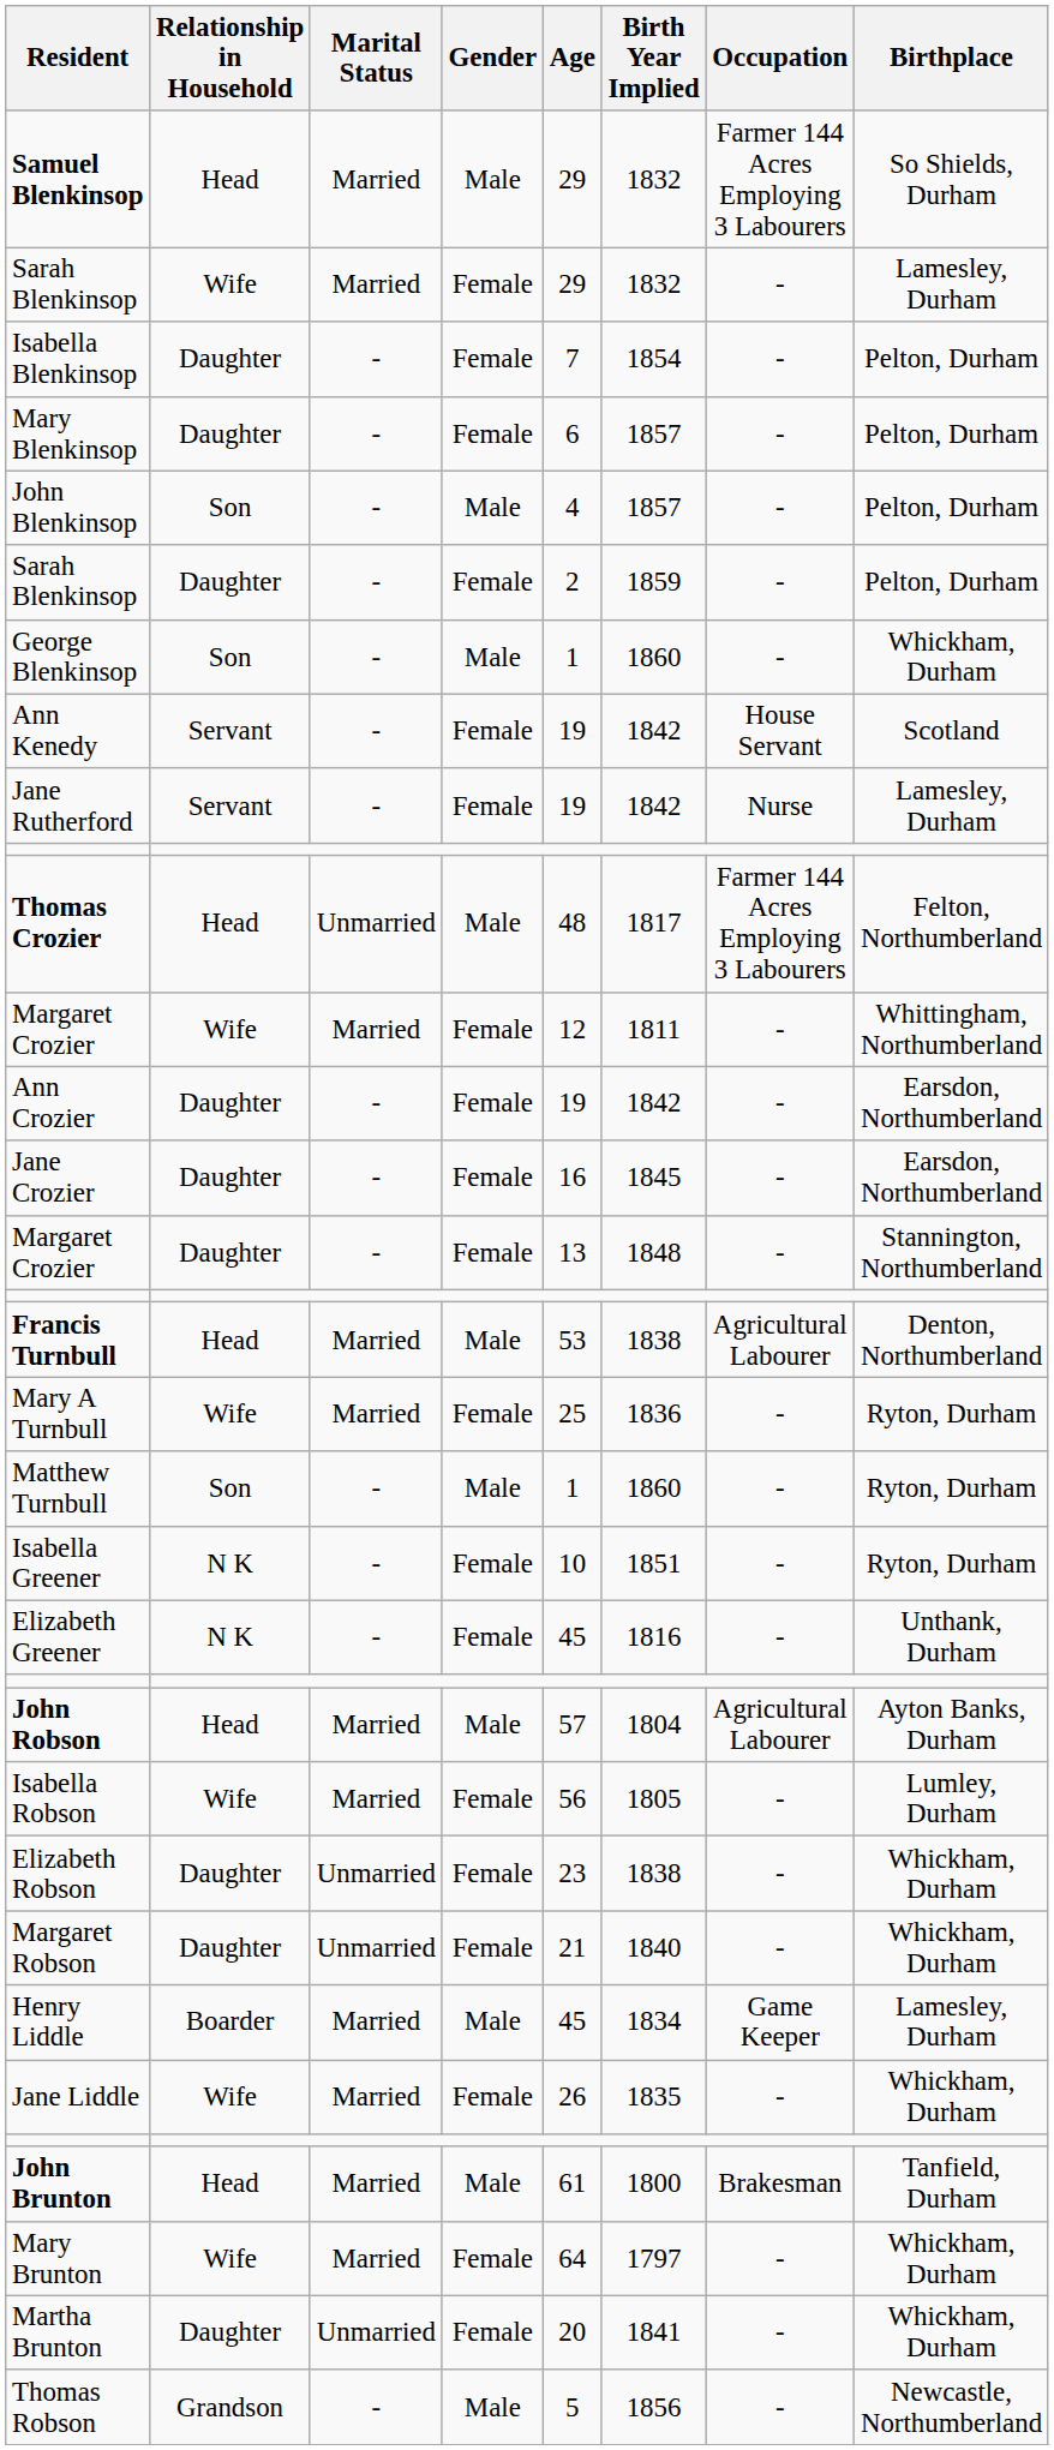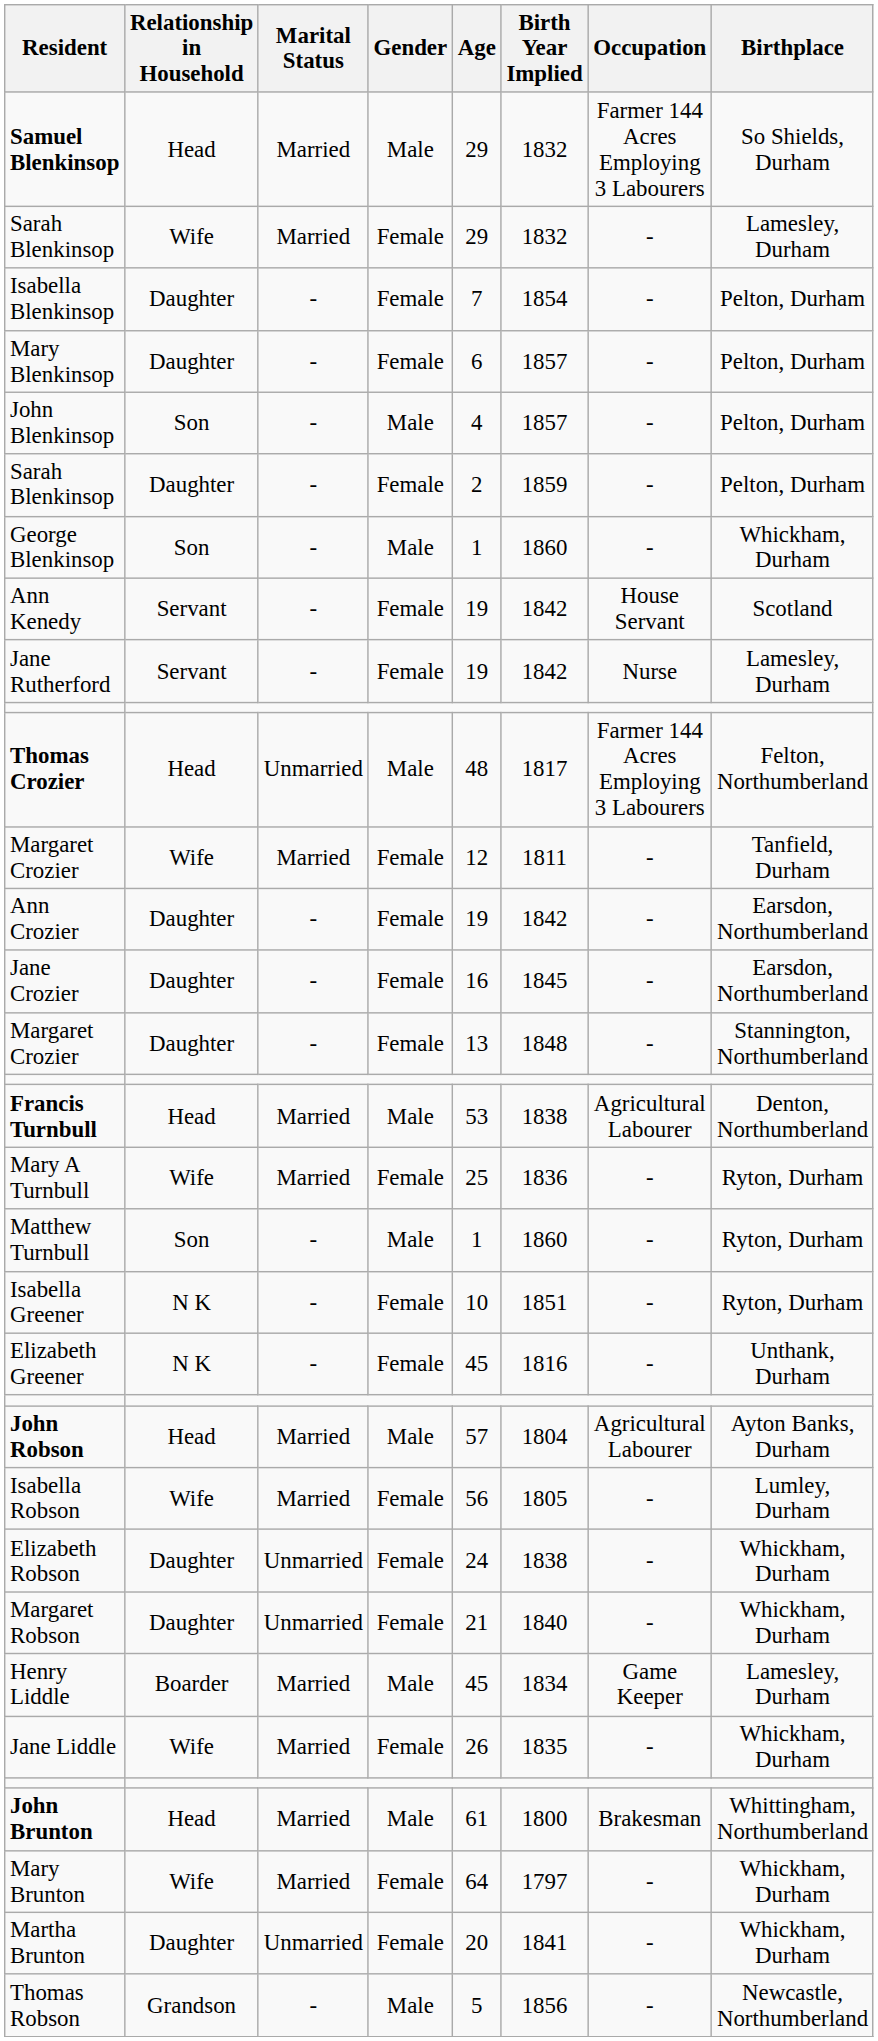Margaret Crozier / Wife | Birthplace: Whittingham, Northumberland -> Tanfield, Durham
Elizabeth Robson | Age: 23 -> 24
John Brunton | Birthplace: Tanfield, Durham -> Whittingham, Northumberland
